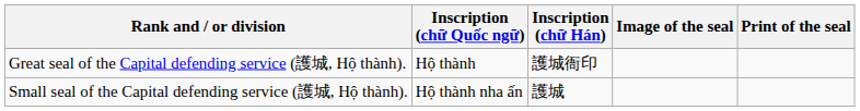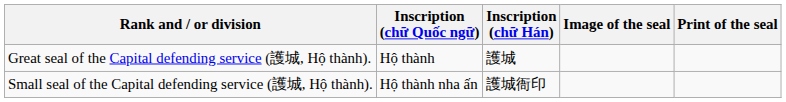Great seal of the Capital defending service (護城, Hộ thành). | Inscription (chữ Hán): 護城衙印 -> 護城
Small seal of the Capital defending service (護城, Hộ thành). | Inscription (chữ Hán): 護城 -> 護城衙印
